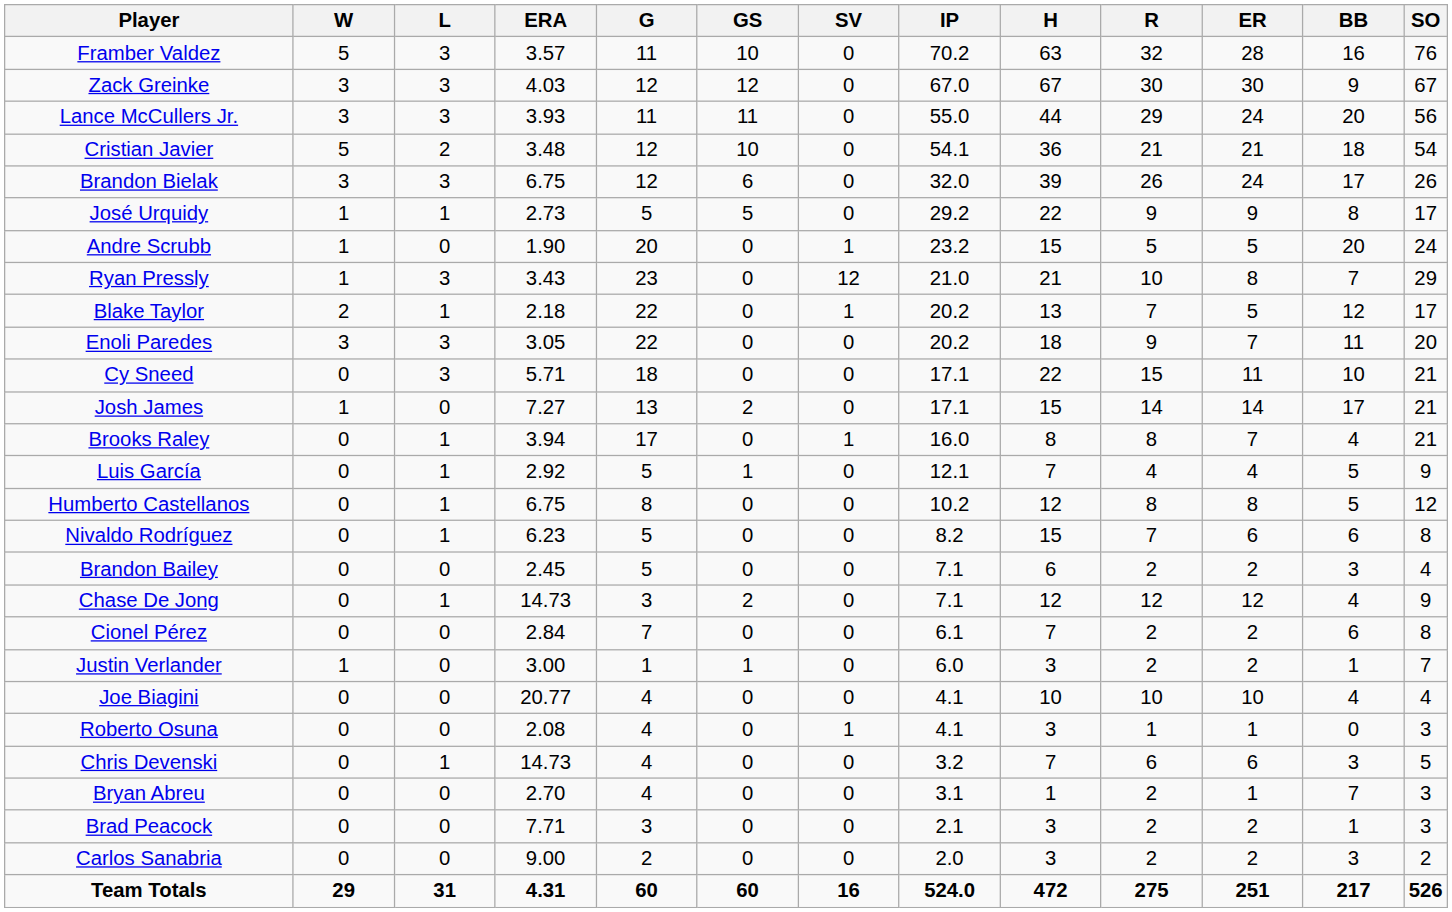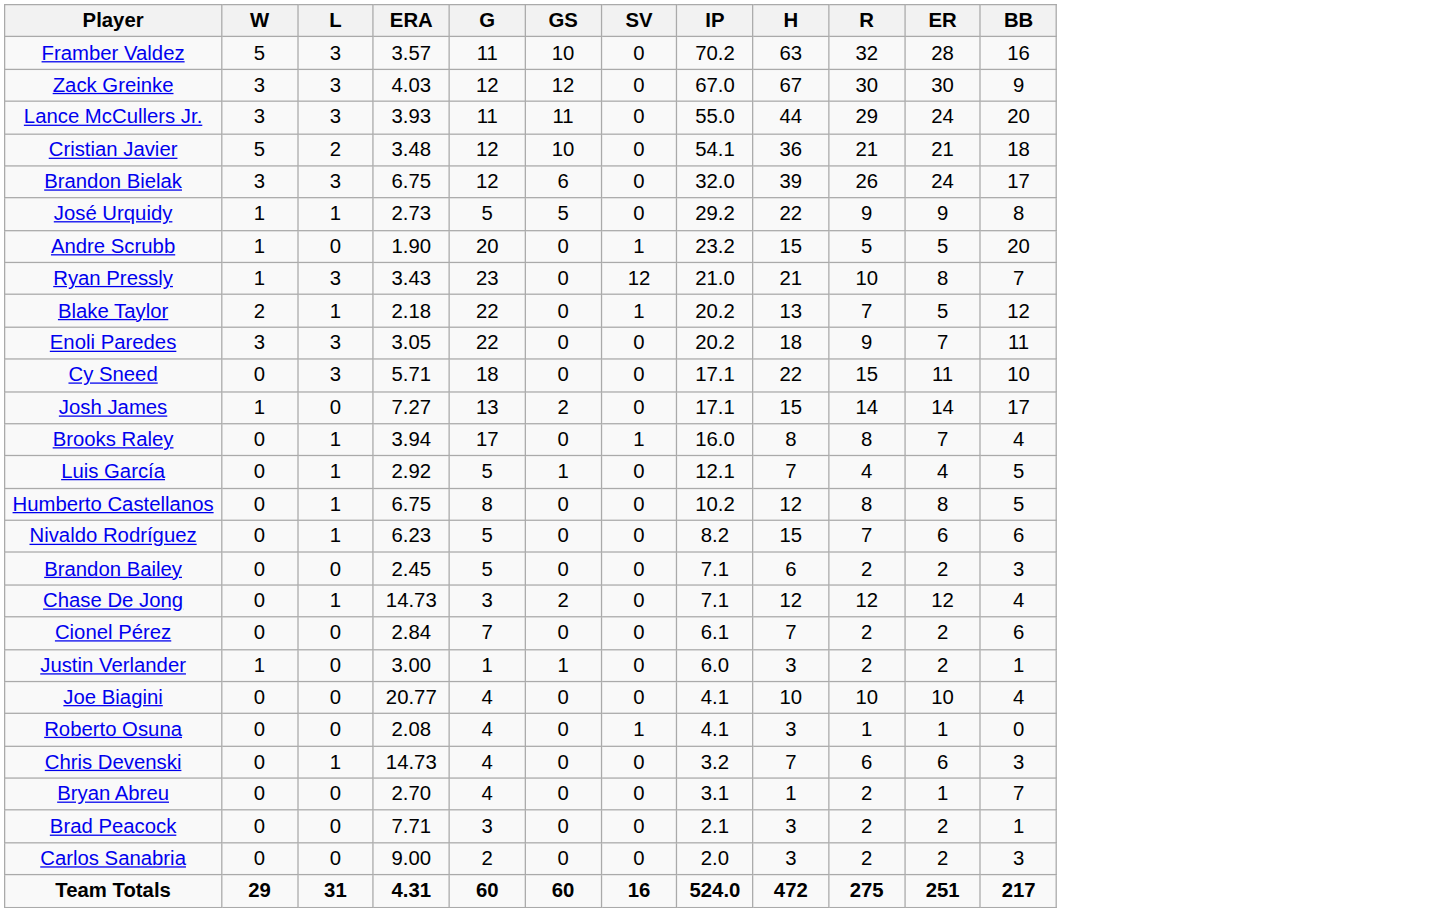- column: SO | 76 | 67 | 56 | 54 | 26 | 17 | 24 | 29 | 17 | 20 | 21 | 21 | 21 | 9 | 12 | 8 | 4 | 9 | 8 | 7 | 4 | 3 | 5 | 3 | 3 | 2 | 526
